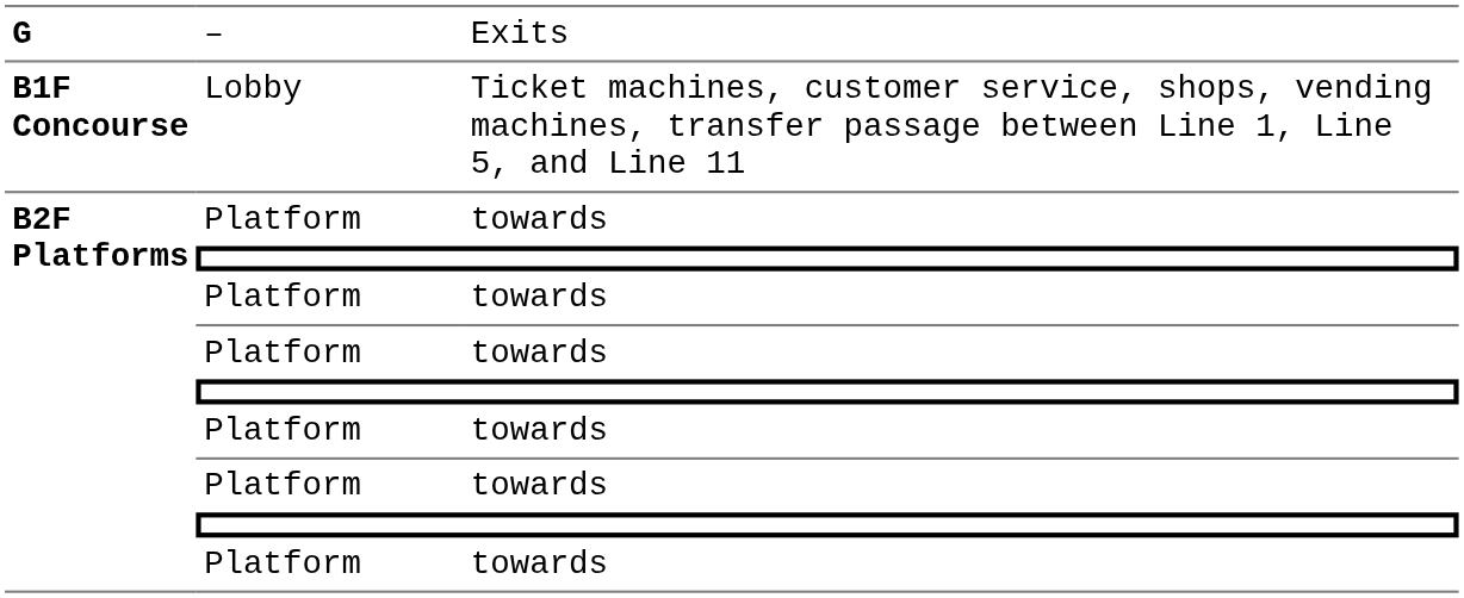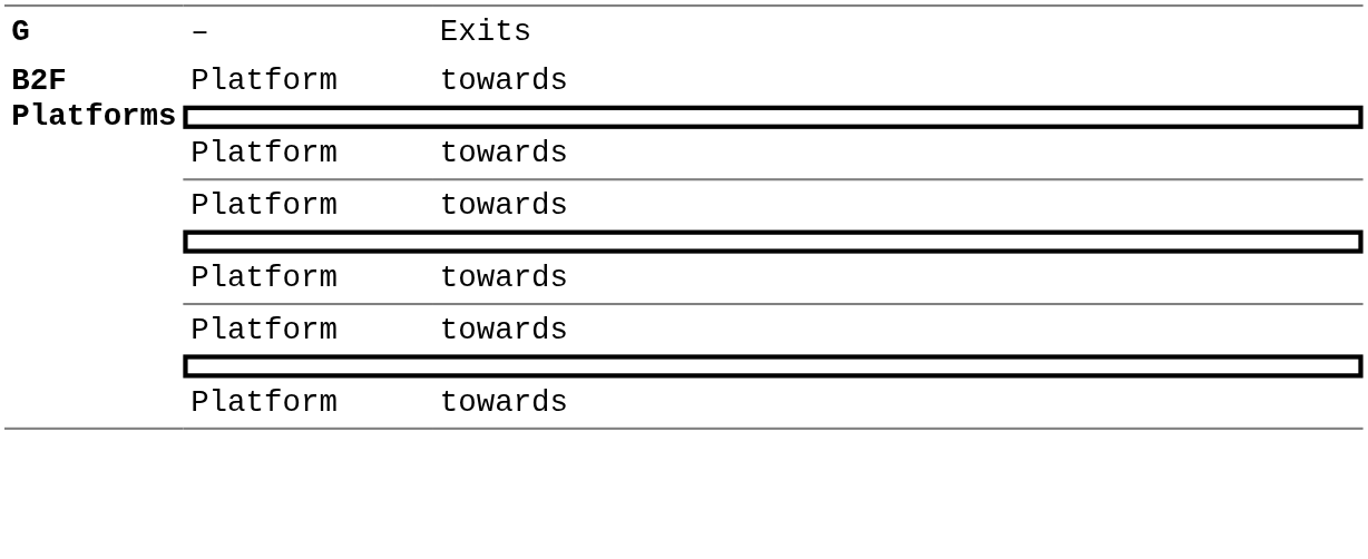- row: B1F Concourse | Lobby | Ticket machines, customer service, shops, vending machines, transfer passage between Line 1, Line 5, and Line 11
